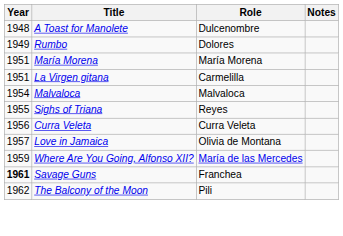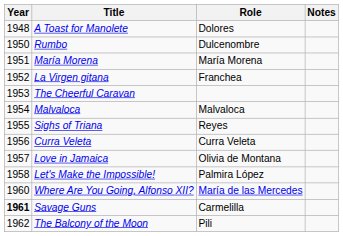A Toast for Manolete | Role: Dulcenombre -> Dolores
Rumbo | Year: 1949 -> 1950
Rumbo | Role: Dolores -> Dulcenombre
La Virgen gitana | Year: 1951 -> 1952
La Virgen gitana | Role: Carmelilla -> Franchea
+ row: 1953 | The Cheerful Caravan
+ row: 1958 | Let's Make the Impossible! | Palmira López
Where Are You Going, Alfonso XII? | Year: 1959 -> 1960
Savage Guns | Role: Franchea -> Carmelilla
